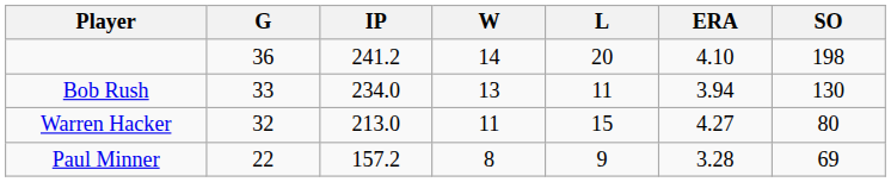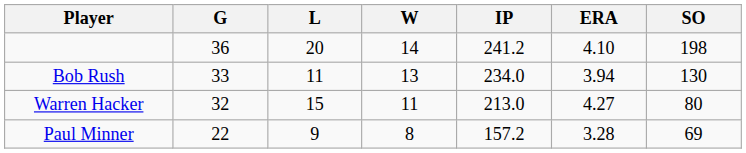columns swapped: IP <-> L
